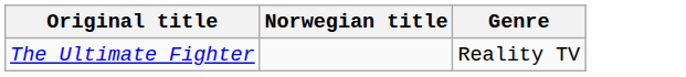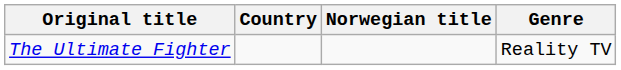+ column: Country
